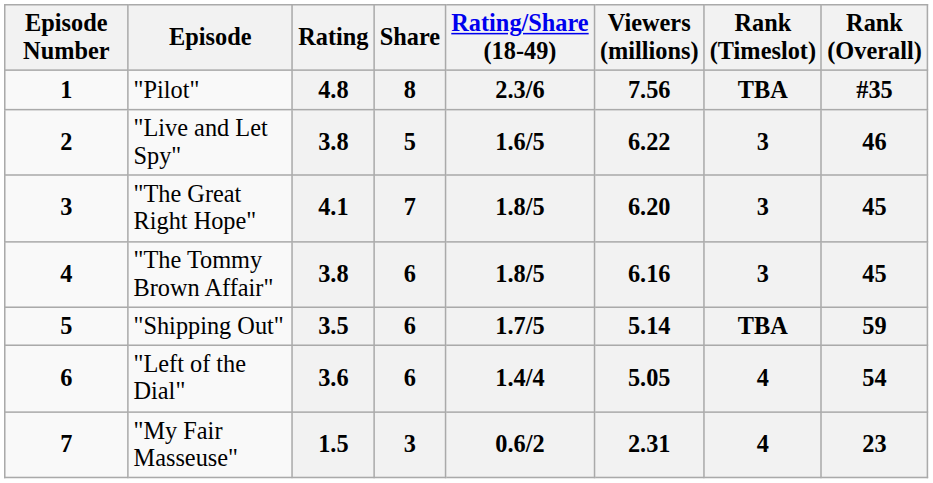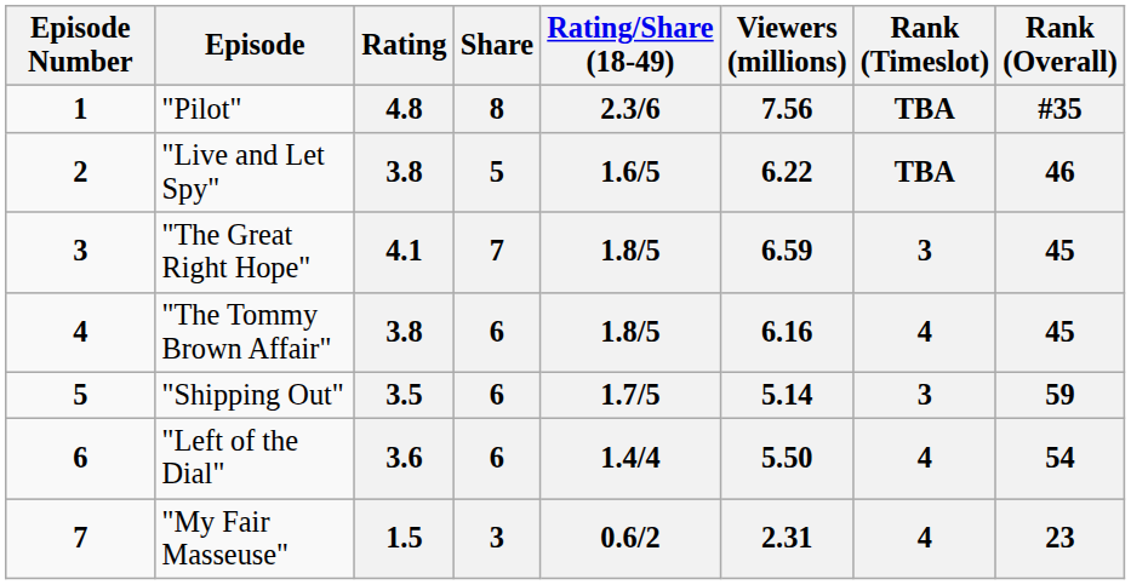"Live and Let Spy" | Rank (Timeslot): 3 -> TBA
"The Great Right Hope" | Viewers (millions): 6.20 -> 6.59
"The Tommy Brown Affair" | Rank (Timeslot): 3 -> 4
"Shipping Out" | Rank (Timeslot): TBA -> 3
"Left of the Dial" | Viewers (millions): 5.05 -> 5.50
